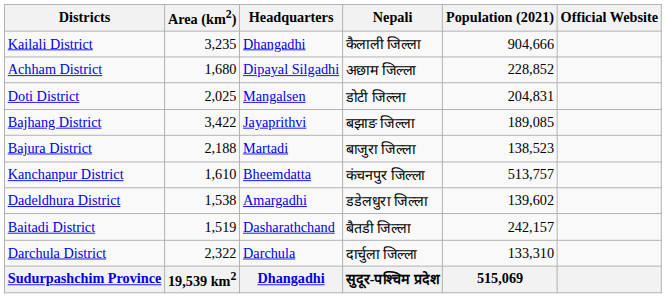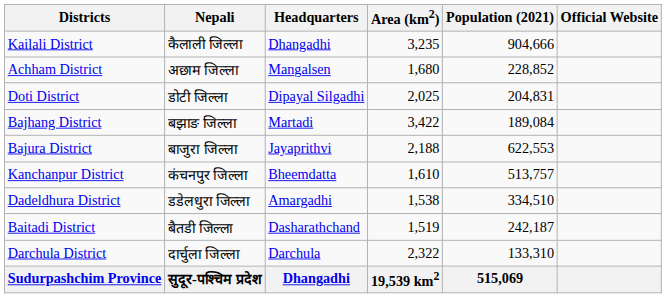columns swapped: Nepali <-> Area (km2)
Achham District | Headquarters: Dipayal Silgadhi -> Mangalsen
Doti District | Headquarters: Mangalsen -> Dipayal Silgadhi
Bajhang District | Headquarters: Jayaprithvi -> Martadi
Bajhang District | Population (2021): 189,085 -> 189,084
Bajura District | Headquarters: Martadi -> Jayaprithvi
Bajura District | Population (2021): 138,523 -> 622,553
Dadeldhura District | Population (2021): 139,602 -> 334,510
Baitadi District | Population (2021): 242,157 -> 242,187
